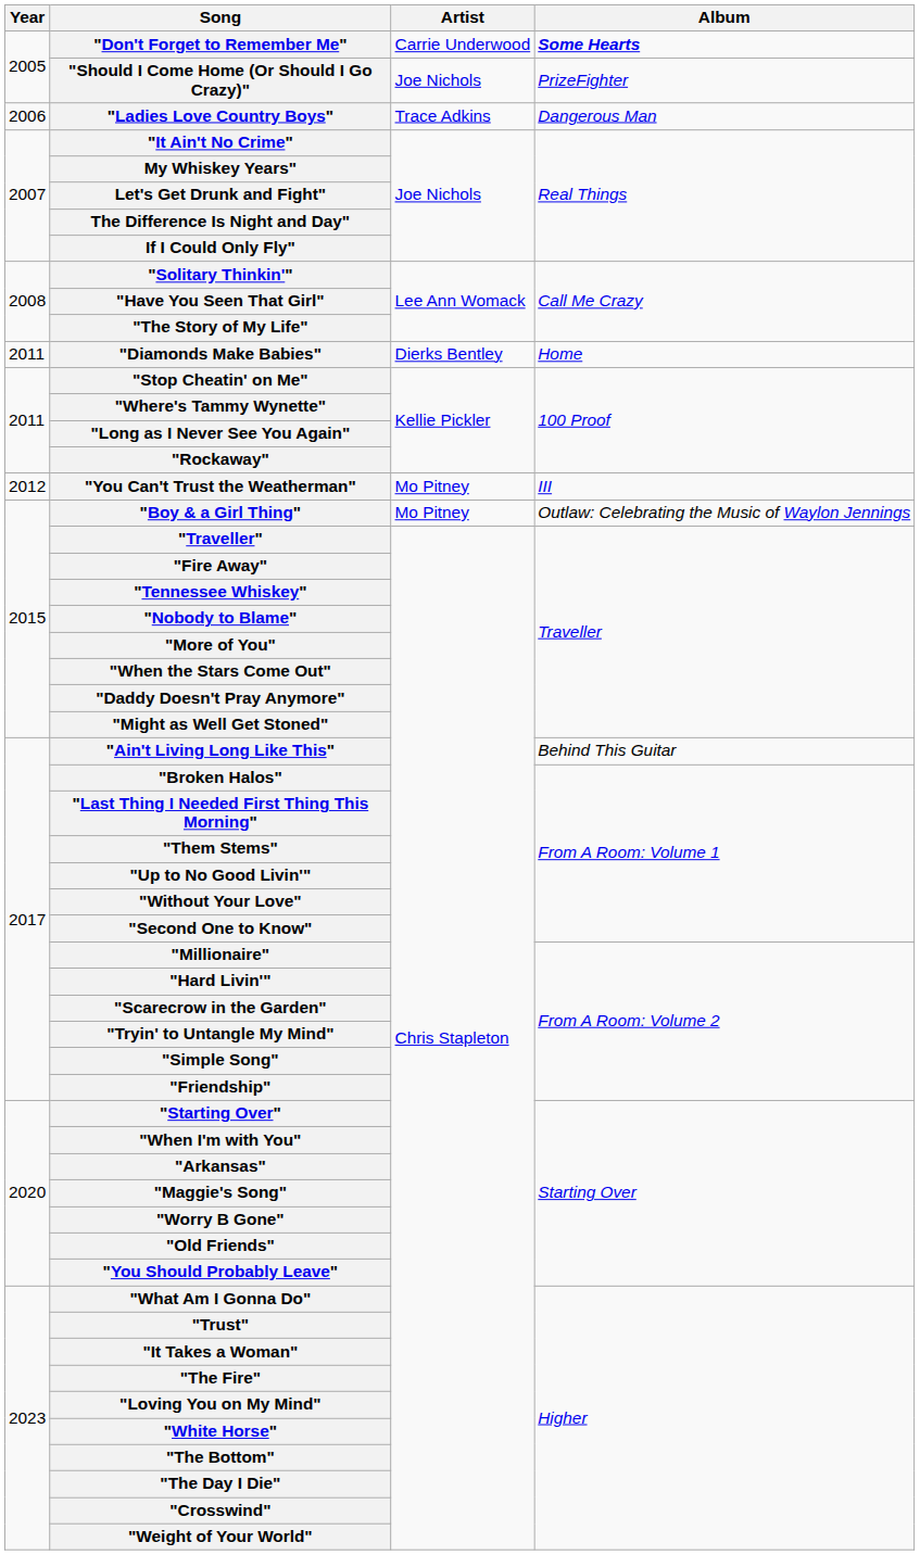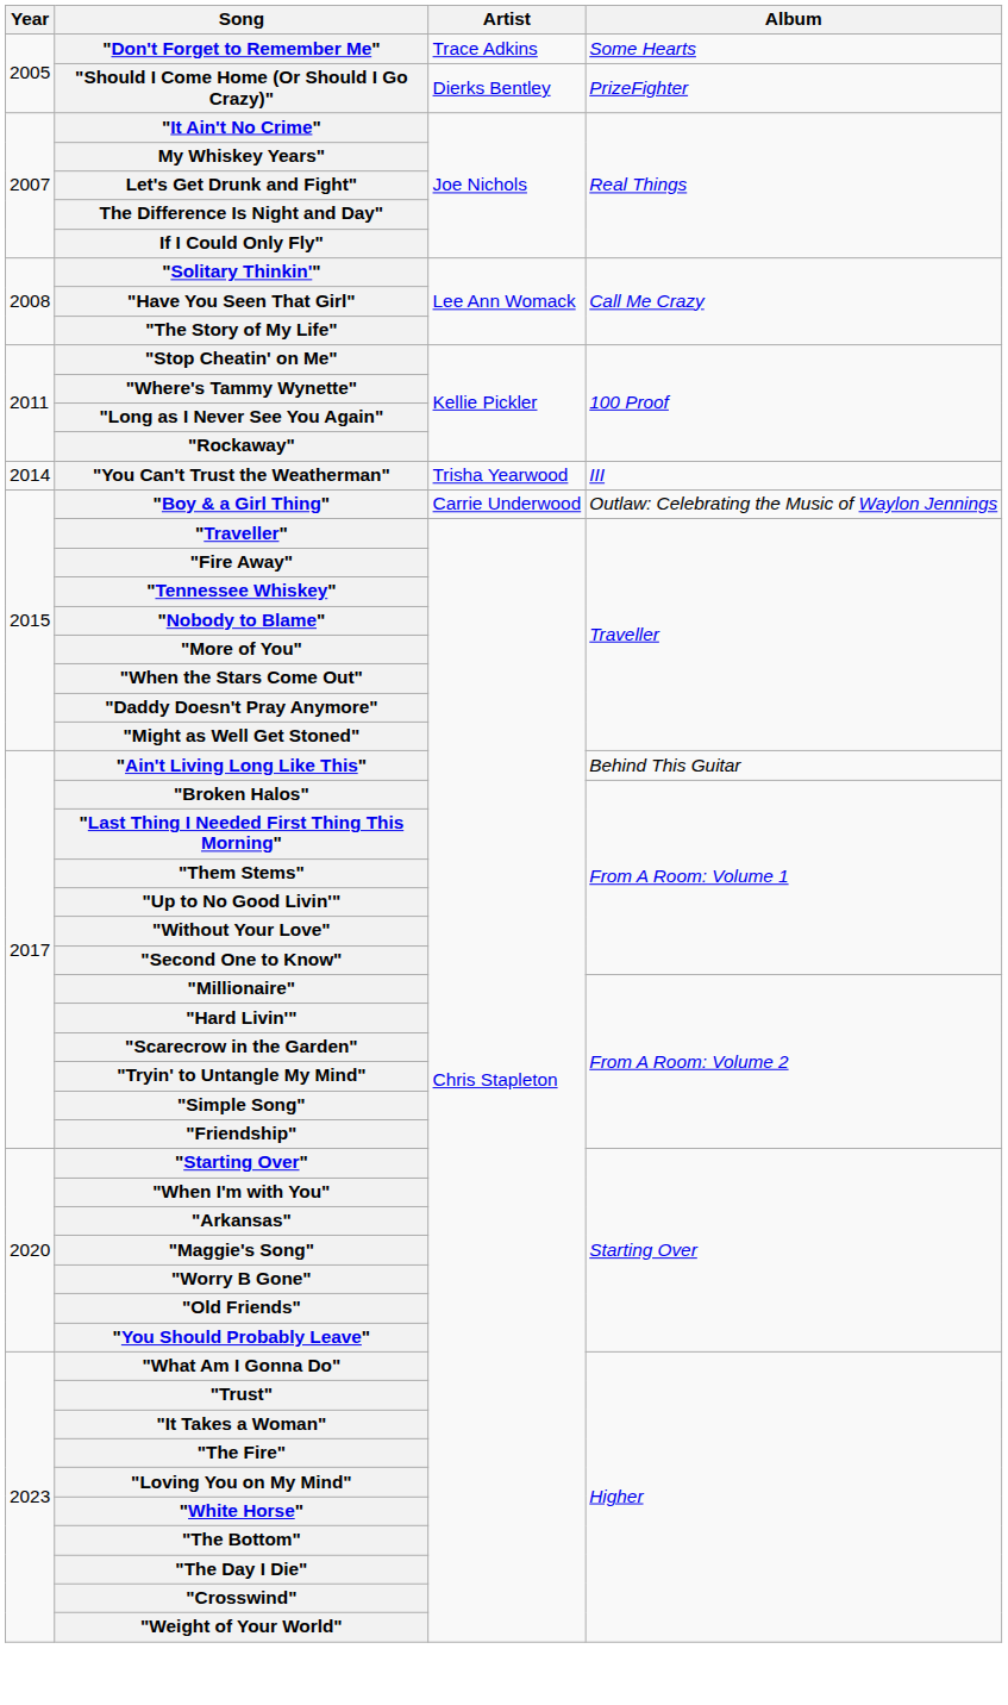"Don't Forget to Remember Me" | Artist: Carrie Underwood -> Trace Adkins
"Don't Forget to Remember Me" | Album: bold -> normal
"Should I Come Home (Or Should I Go Crazy)" | Artist: Joe Nichols -> Dierks Bentley
- row: 2006 | "Ladies Love Country Boys" | Trace Adkins | Dangerous Man
- row: 2011 | "Diamonds Make Babies" | Dierks Bentley | Home
"You Can't Trust the Weatherman" | Year: 2012 -> 2014
"You Can't Trust the Weatherman" | Artist: Mo Pitney -> Trisha Yearwood
"Boy & a Girl Thing" | Artist: Mo Pitney -> Carrie Underwood
